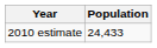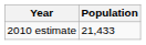2010 estimate | Population: 24,433 -> 21,433
